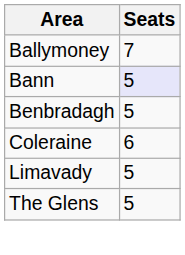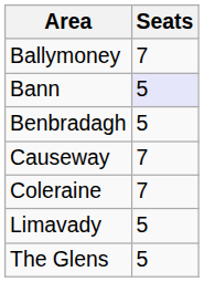+ row: Causeway | 7
Coleraine | Seats: 6 -> 7
